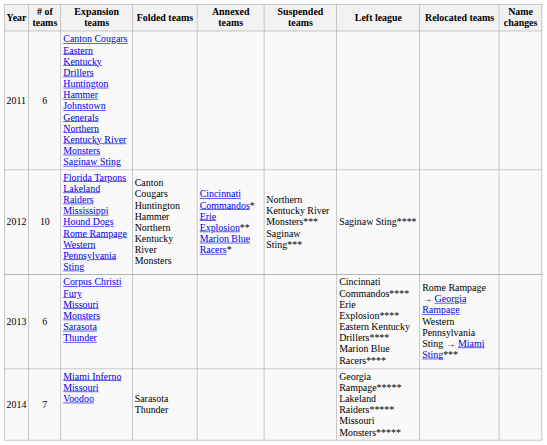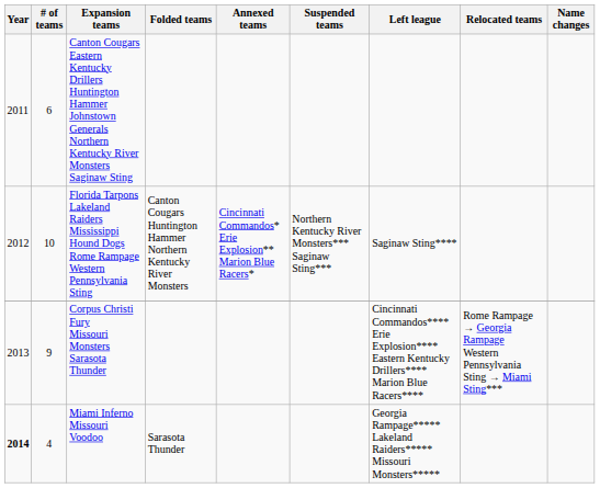Corpus Christi Fury Missouri Monsters Sarasota Thunder | # of teams: 6 -> 9
Miami Inferno Missouri Voodoo | Year: normal -> bold
Miami Inferno Missouri Voodoo | # of teams: 7 -> 4
